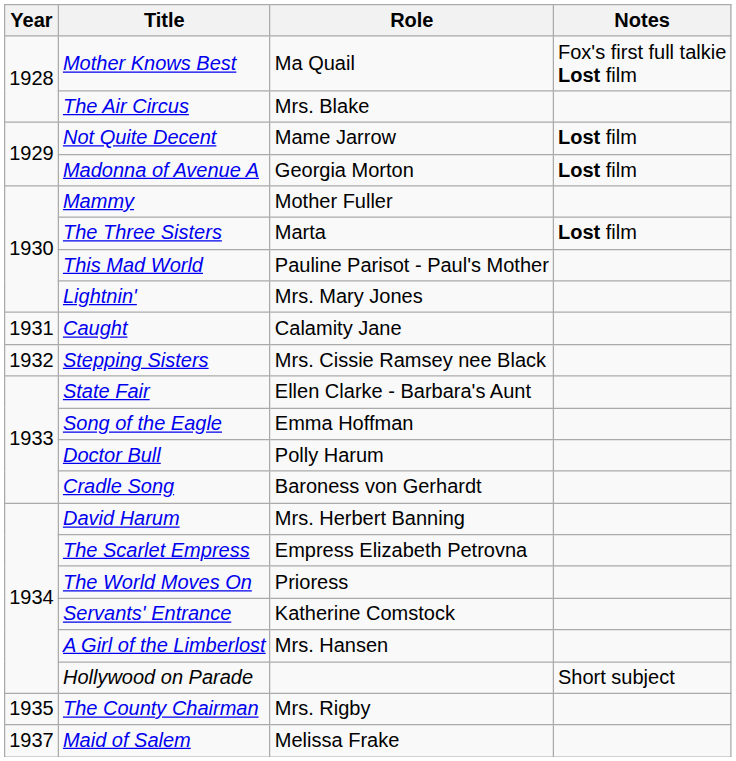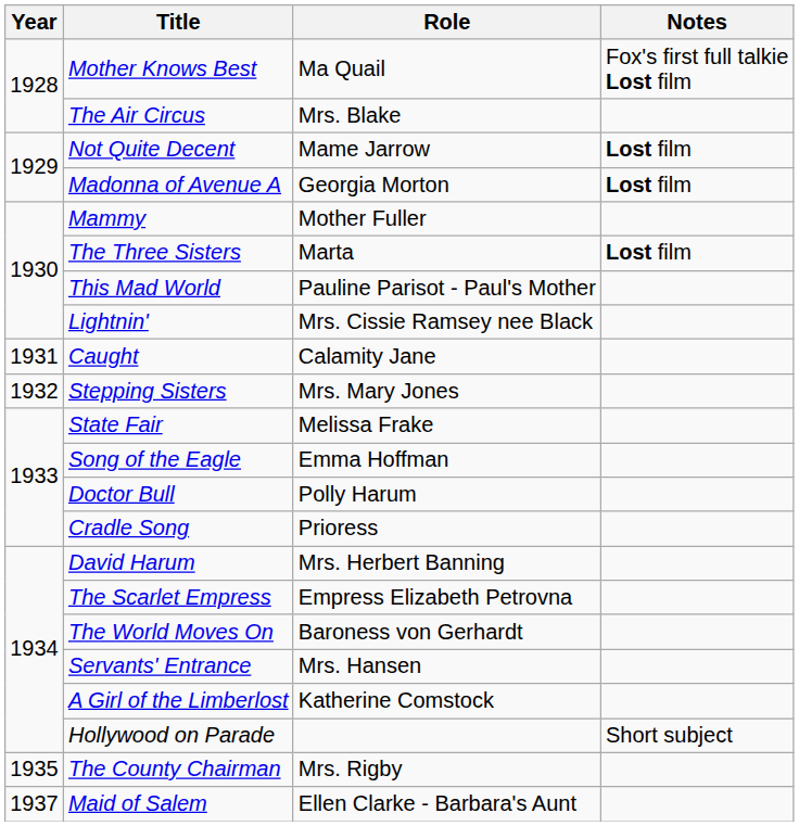Lightnin' | Role: Mrs. Mary Jones -> Mrs. Cissie Ramsey nee Black
Stepping Sisters | Role: Mrs. Cissie Ramsey nee Black -> Mrs. Mary Jones
State Fair | Role: Ellen Clarke - Barbara's Aunt -> Melissa Frake
Cradle Song | Role: Baroness von Gerhardt -> Prioress
The World Moves On | Role: Prioress -> Baroness von Gerhardt
Servants' Entrance | Role: Katherine Comstock -> Mrs. Hansen
A Girl of the Limberlost | Role: Mrs. Hansen -> Katherine Comstock
Maid of Salem | Role: Melissa Frake -> Ellen Clarke - Barbara's Aunt
